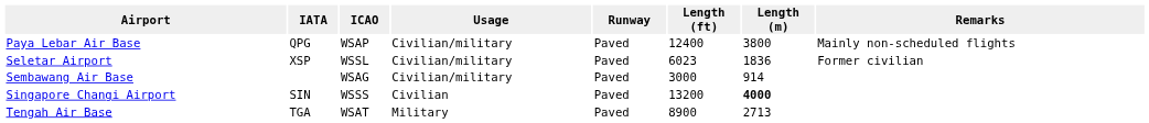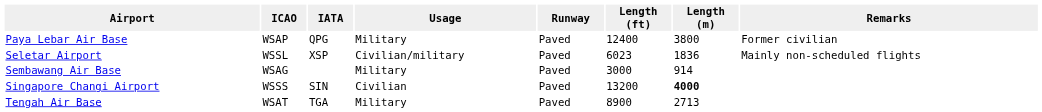columns swapped: ICAO <-> IATA
Paya Lebar Air Base | Usage: Civilian/military -> Military
Paya Lebar Air Base | Remarks: Mainly non-scheduled flights -> Former civilian
Seletar Airport | Remarks: Former civilian -> Mainly non-scheduled flights
Sembawang Air Base | Usage: Civilian/military -> Military
